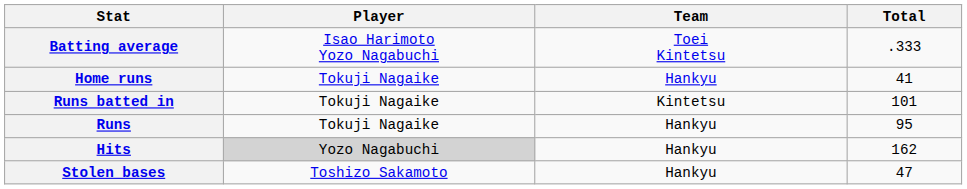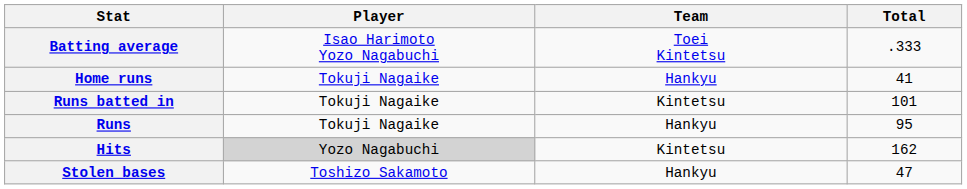Hits | Team: Hankyu -> Kintetsu
